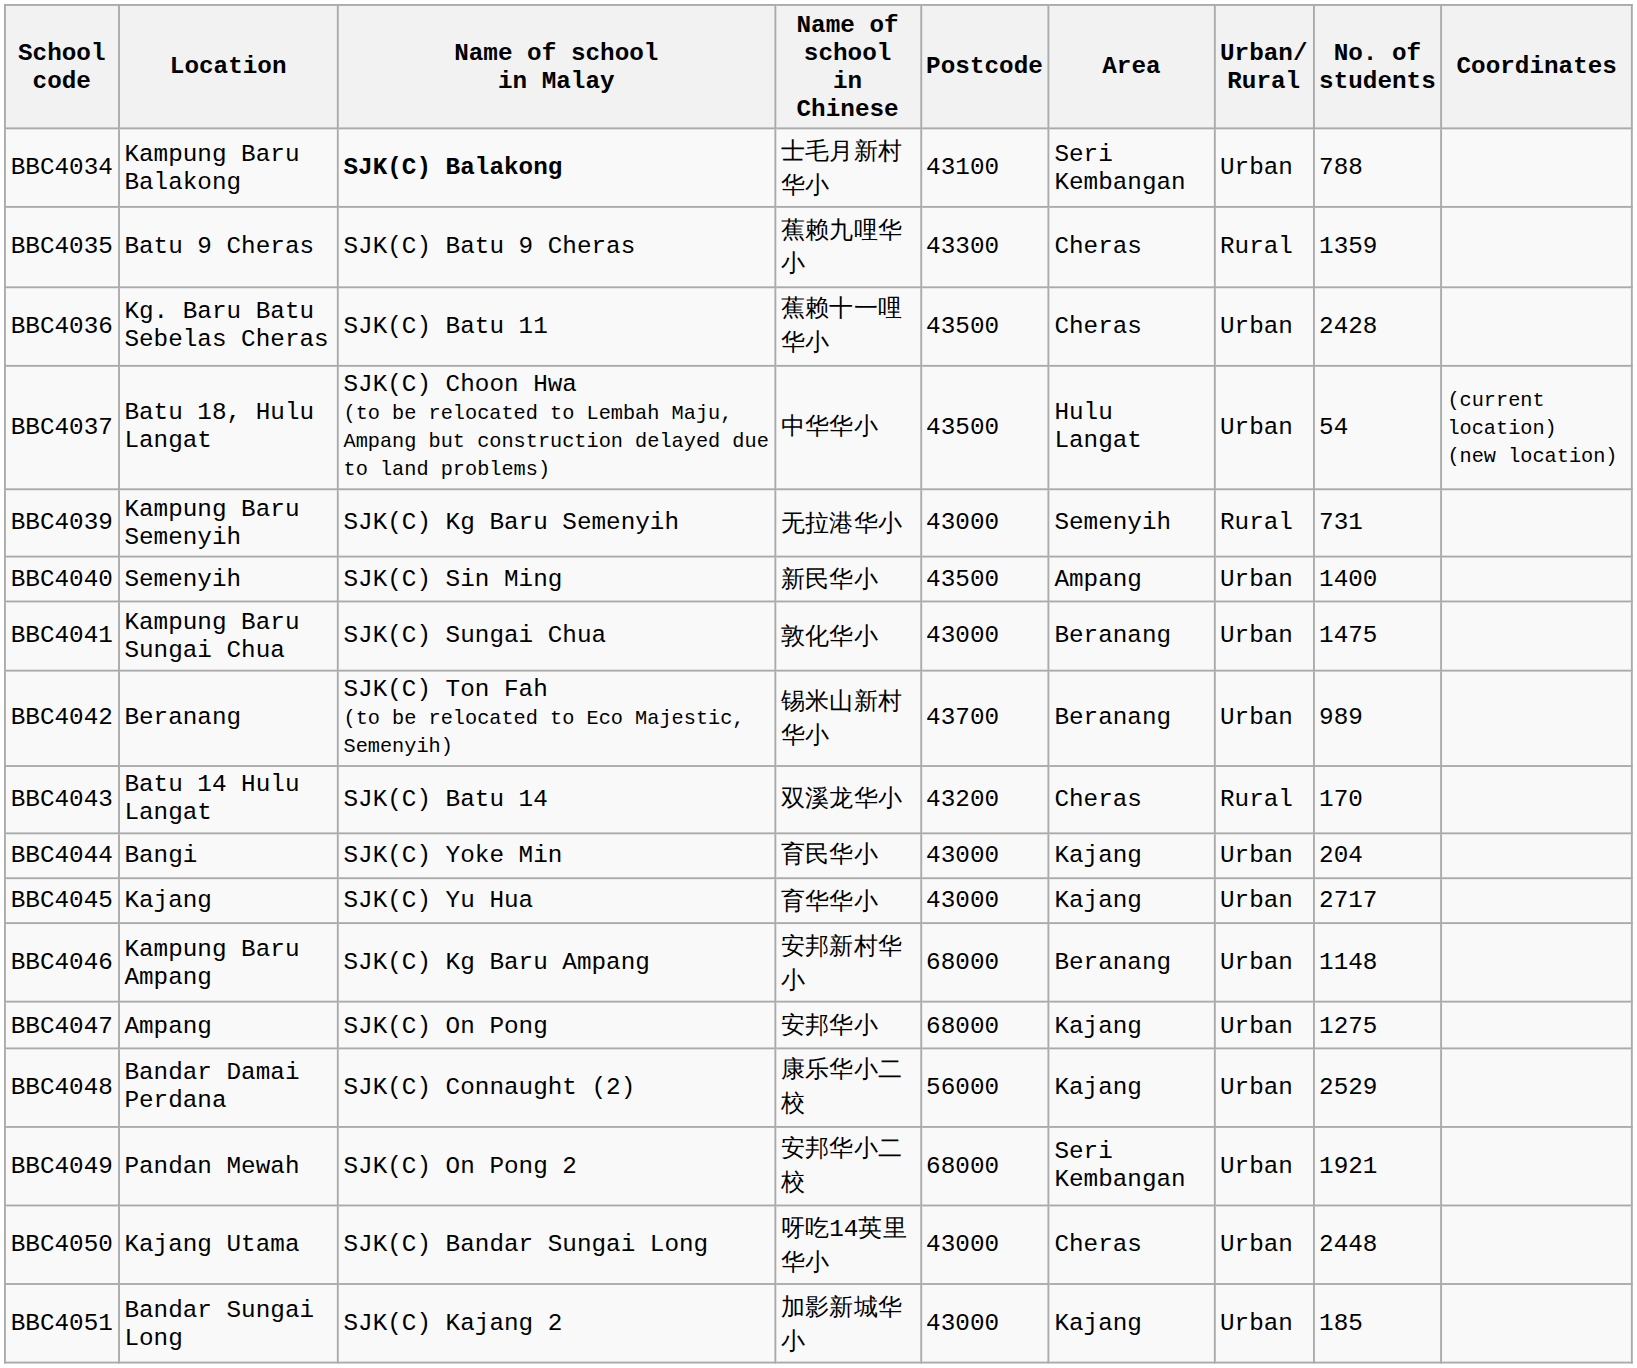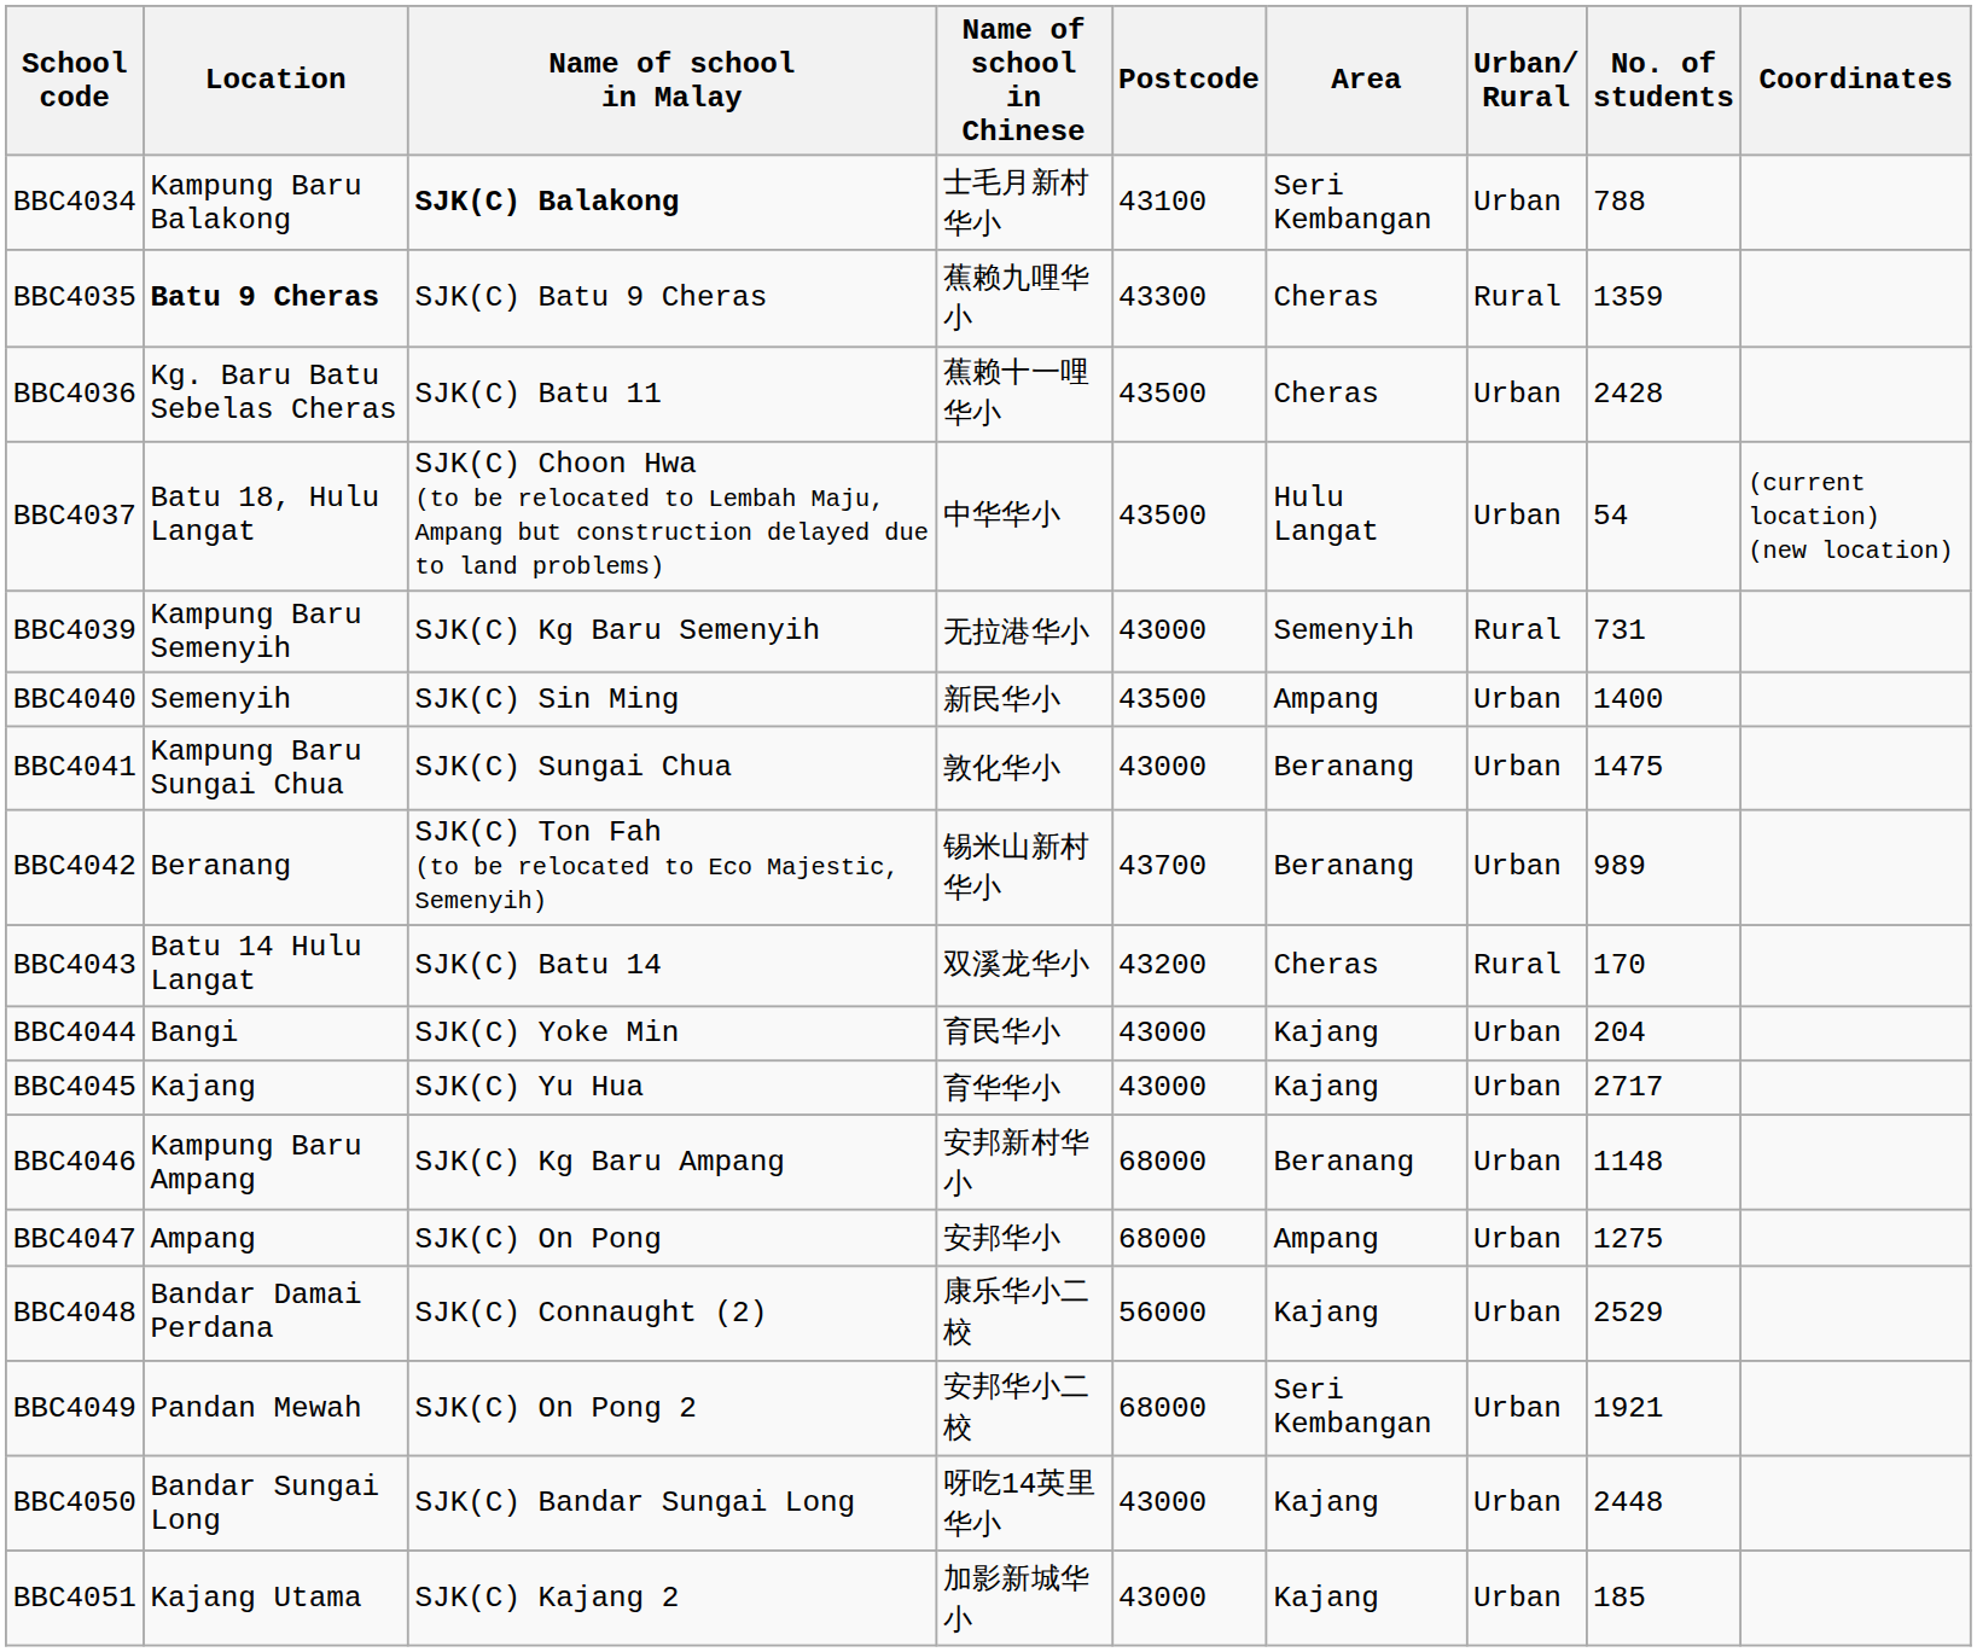BBC4035 | Location: normal -> bold
BBC4047 | Area: Kajang -> Ampang
BBC4050 | Location: Kajang Utama -> Bandar Sungai Long
BBC4050 | Area: Cheras -> Kajang
BBC4051 | Location: Bandar Sungai Long -> Kajang Utama
